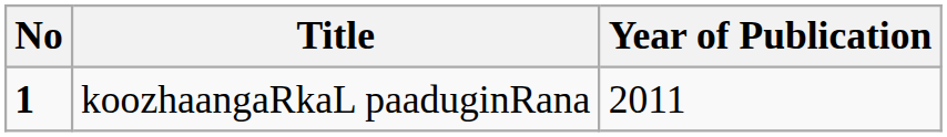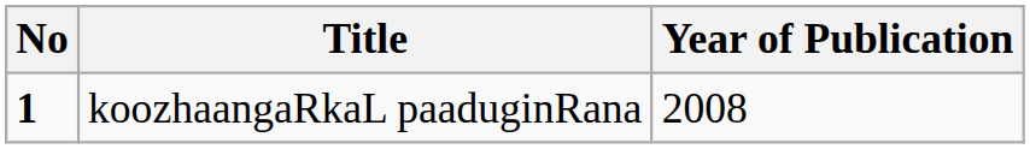koozhaangaRkaL paaduginRana | Year of Publication: 2011 -> 2008
